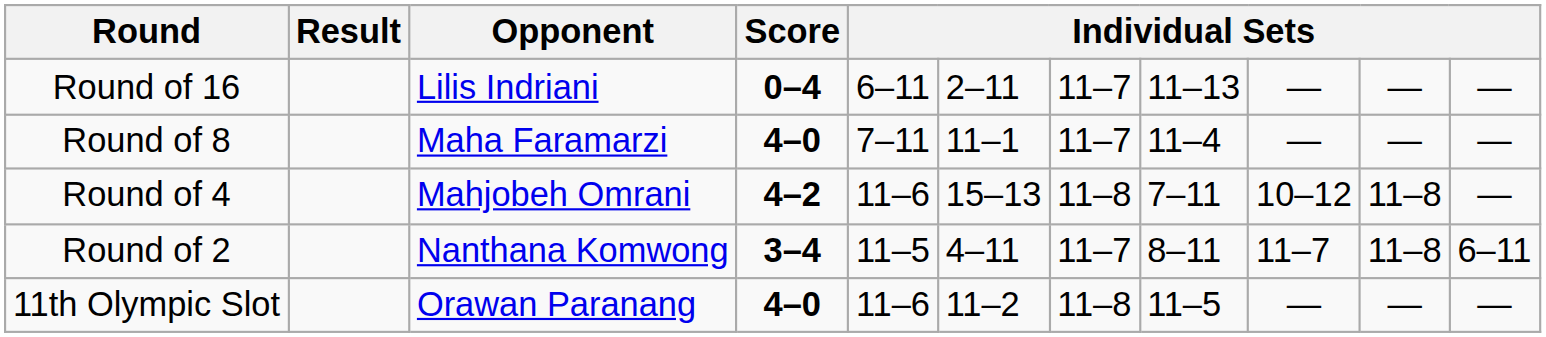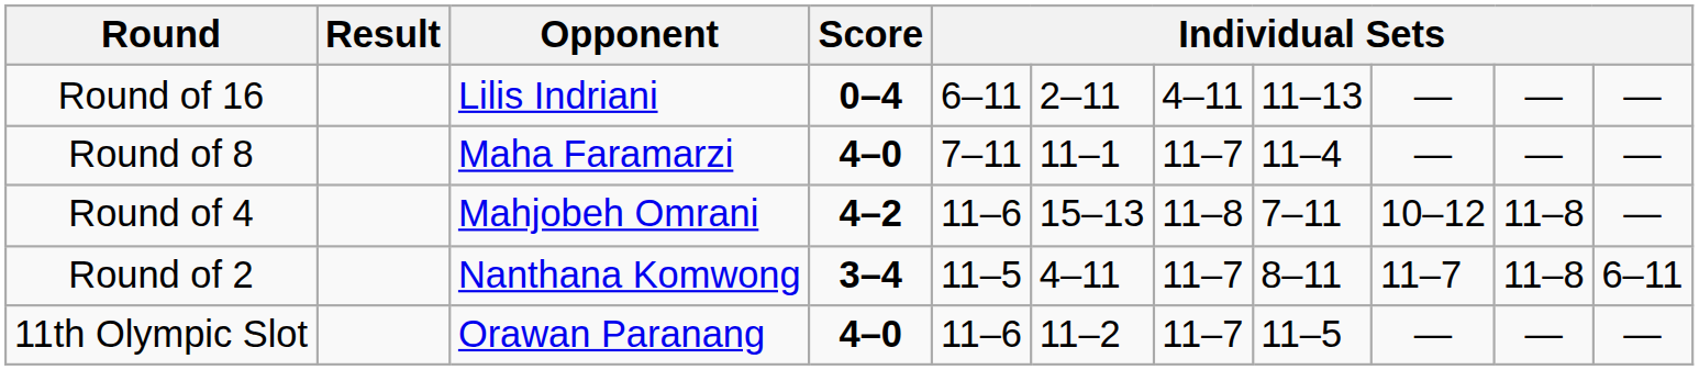Round of 16 | column 7: 11–7 -> 4–11
11th Olympic Slot | column 7: 11–8 -> 11–7
